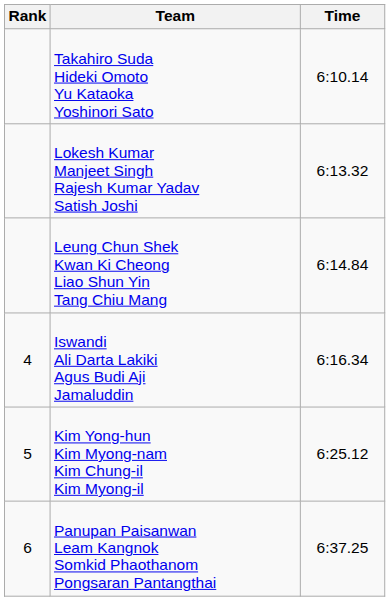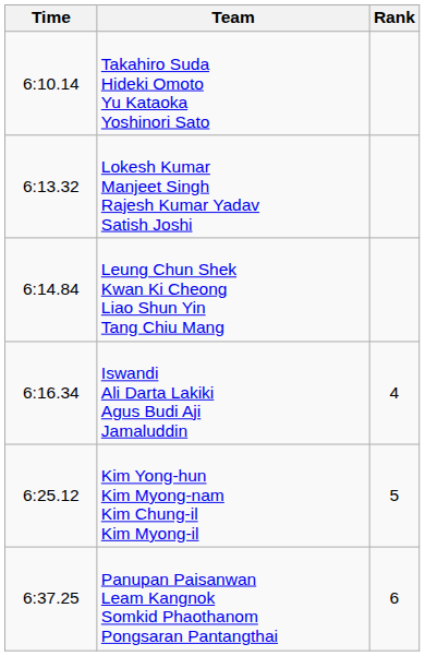columns swapped: Rank <-> Time
